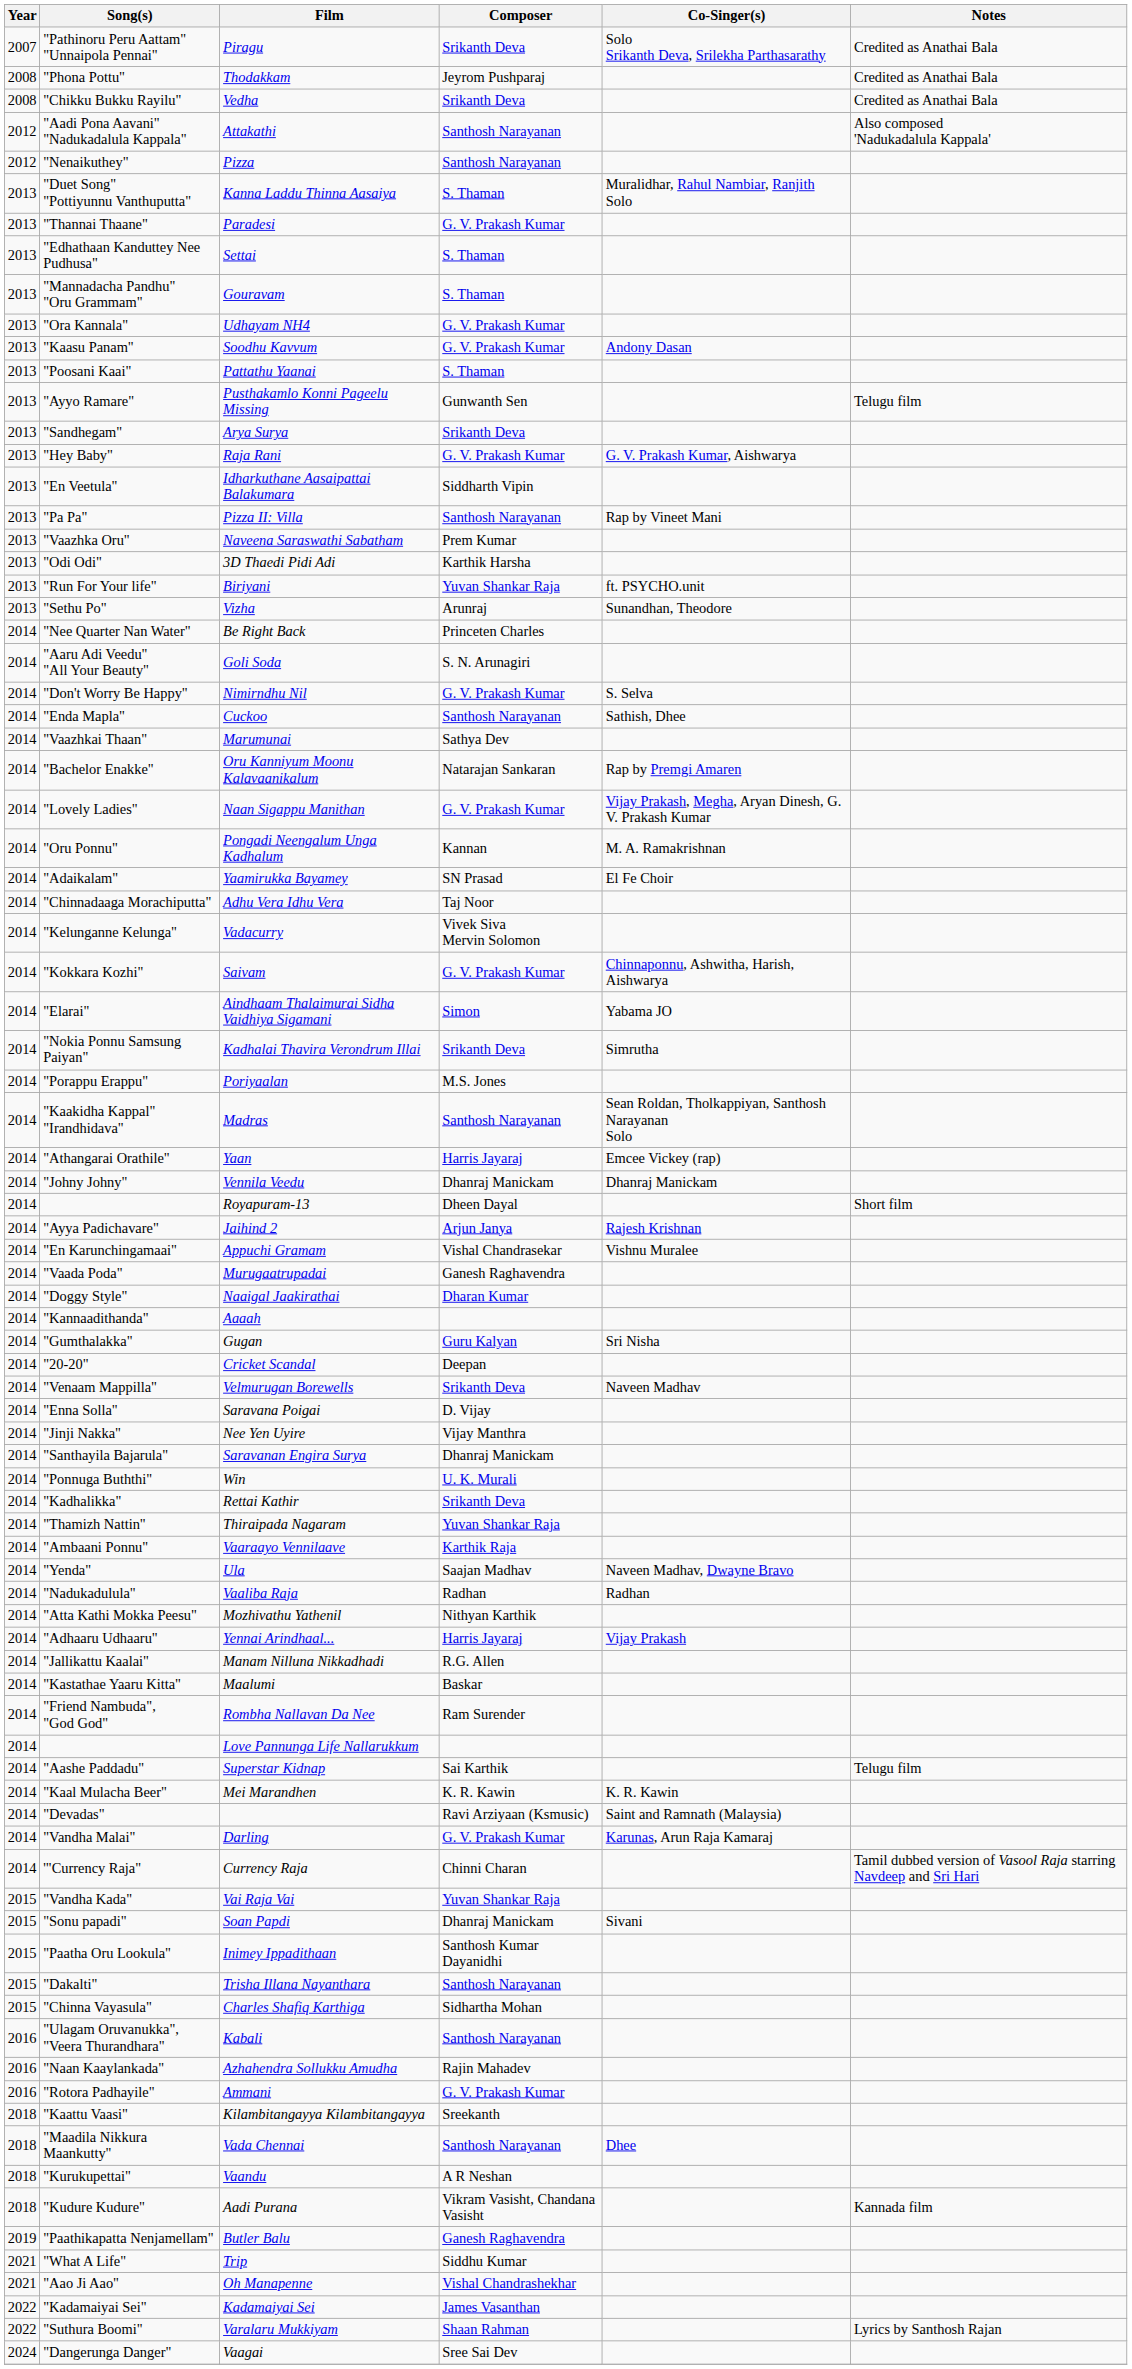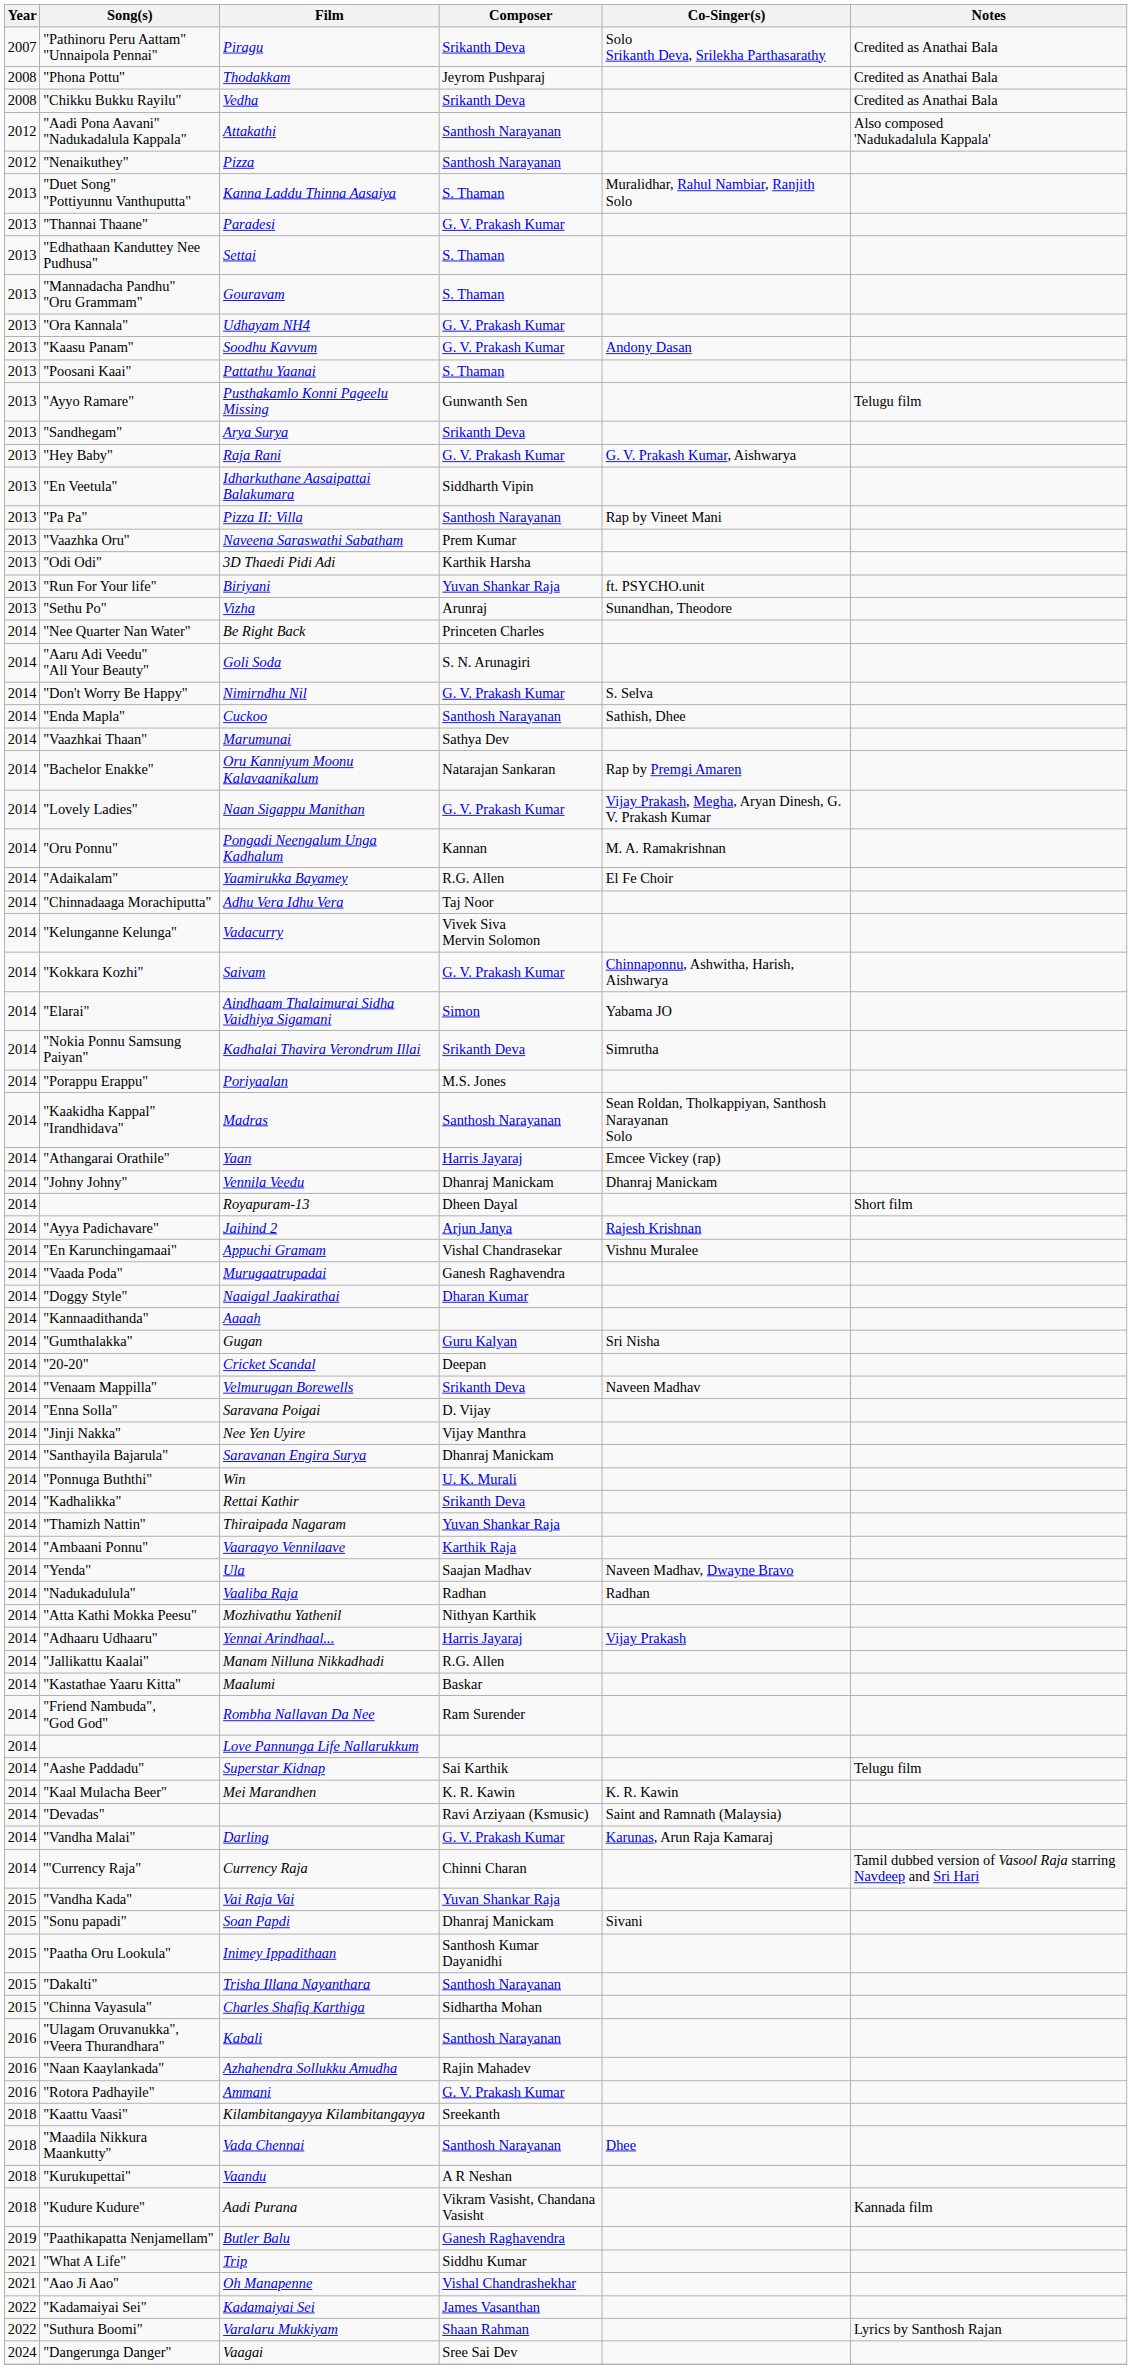Yaamirukka Bayamey | Composer: SN Prasad -> R.G. Allen
